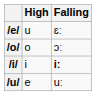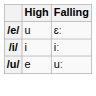- row: /o/ | o | ɔː
/i/ | Falling: bold -> normal
